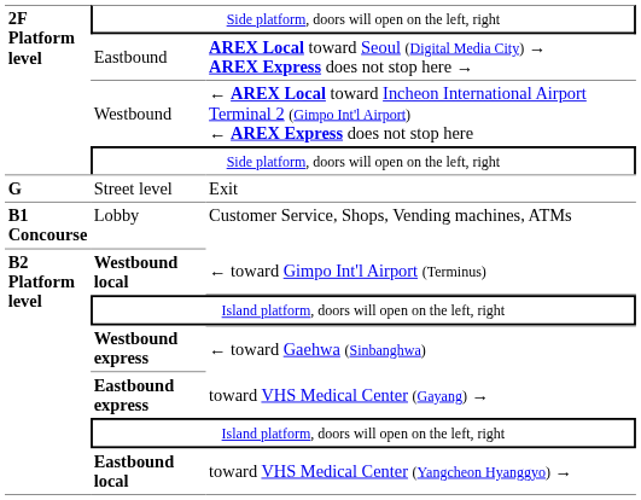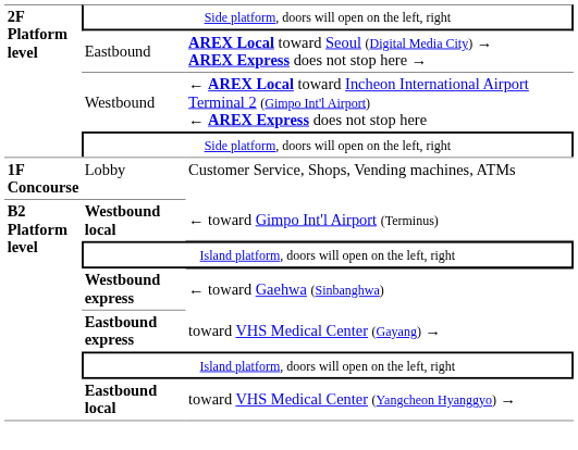+ row: 1F Concourse | Lobby | Customer Service, Shops, Vending machines, ATMs
- row: G | Street level | Exit
- row: B1 Concourse | Lobby | Customer Service, Shops, Vending machines, ATMs
